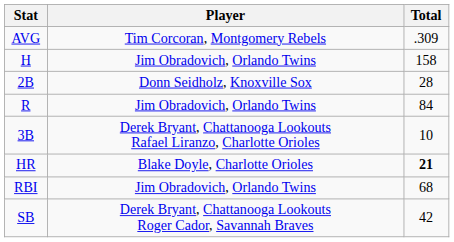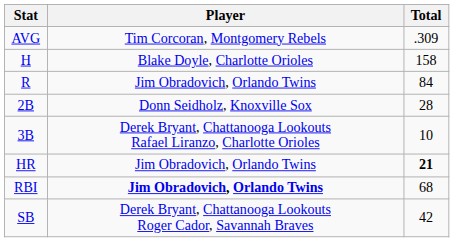H | Player: Jim Obradovich, Orlando Twins -> Blake Doyle, Charlotte Orioles
rows swapped: R <-> 2B
HR | Player: Blake Doyle, Charlotte Orioles -> Jim Obradovich, Orlando Twins
RBI | Player: normal -> bold
